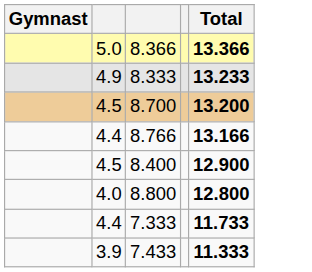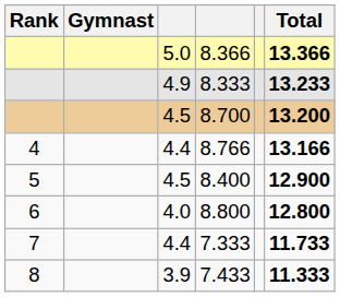+ column: Rank | 4 | 5 | 6 | 7 | 8
